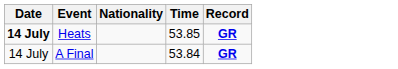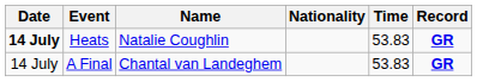+ column: Name | Natalie Coughlin | Chantal van Landeghem
Heats | Time: 53.85 -> 53.83
A Final | Time: 53.84 -> 53.83
